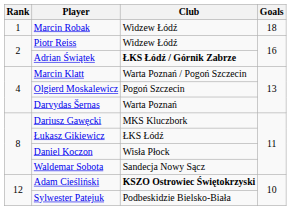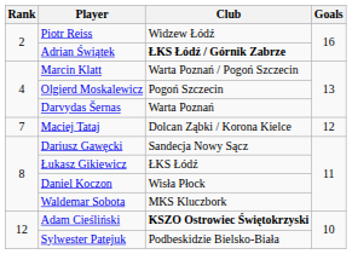- row: 1 | Marcin Robak | Widzew Łódź | 18
+ row: 7 | Maciej Tataj | Dolcan Ząbki / Korona Kielce | 12
Dariusz Gawęcki | Club: MKS Kluczbork -> Sandecja Nowy Sącz
Waldemar Sobota | Club: Sandecja Nowy Sącz -> MKS Kluczbork
